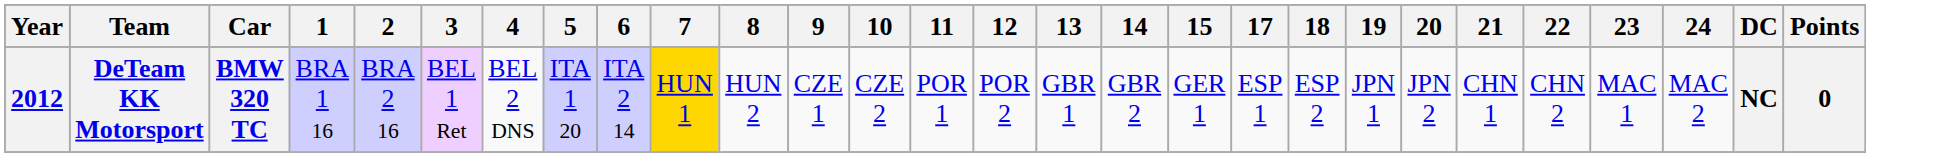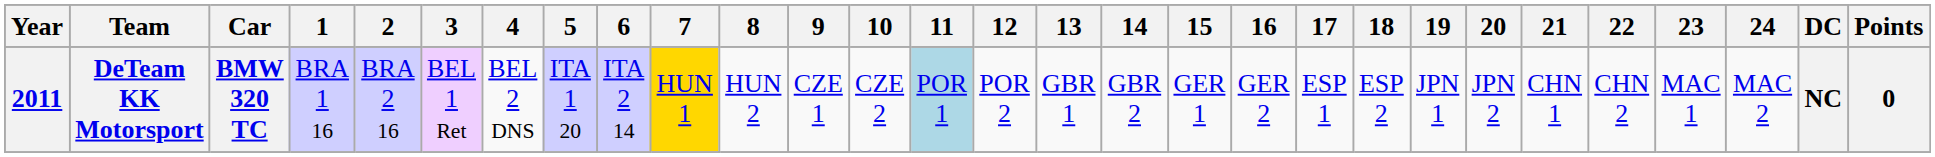+ column: 16 | GER 2
DeTeam KK Motorsport | Year: 2012 -> 2011
DeTeam KK Motorsport | 11: no background -> lightblue background
